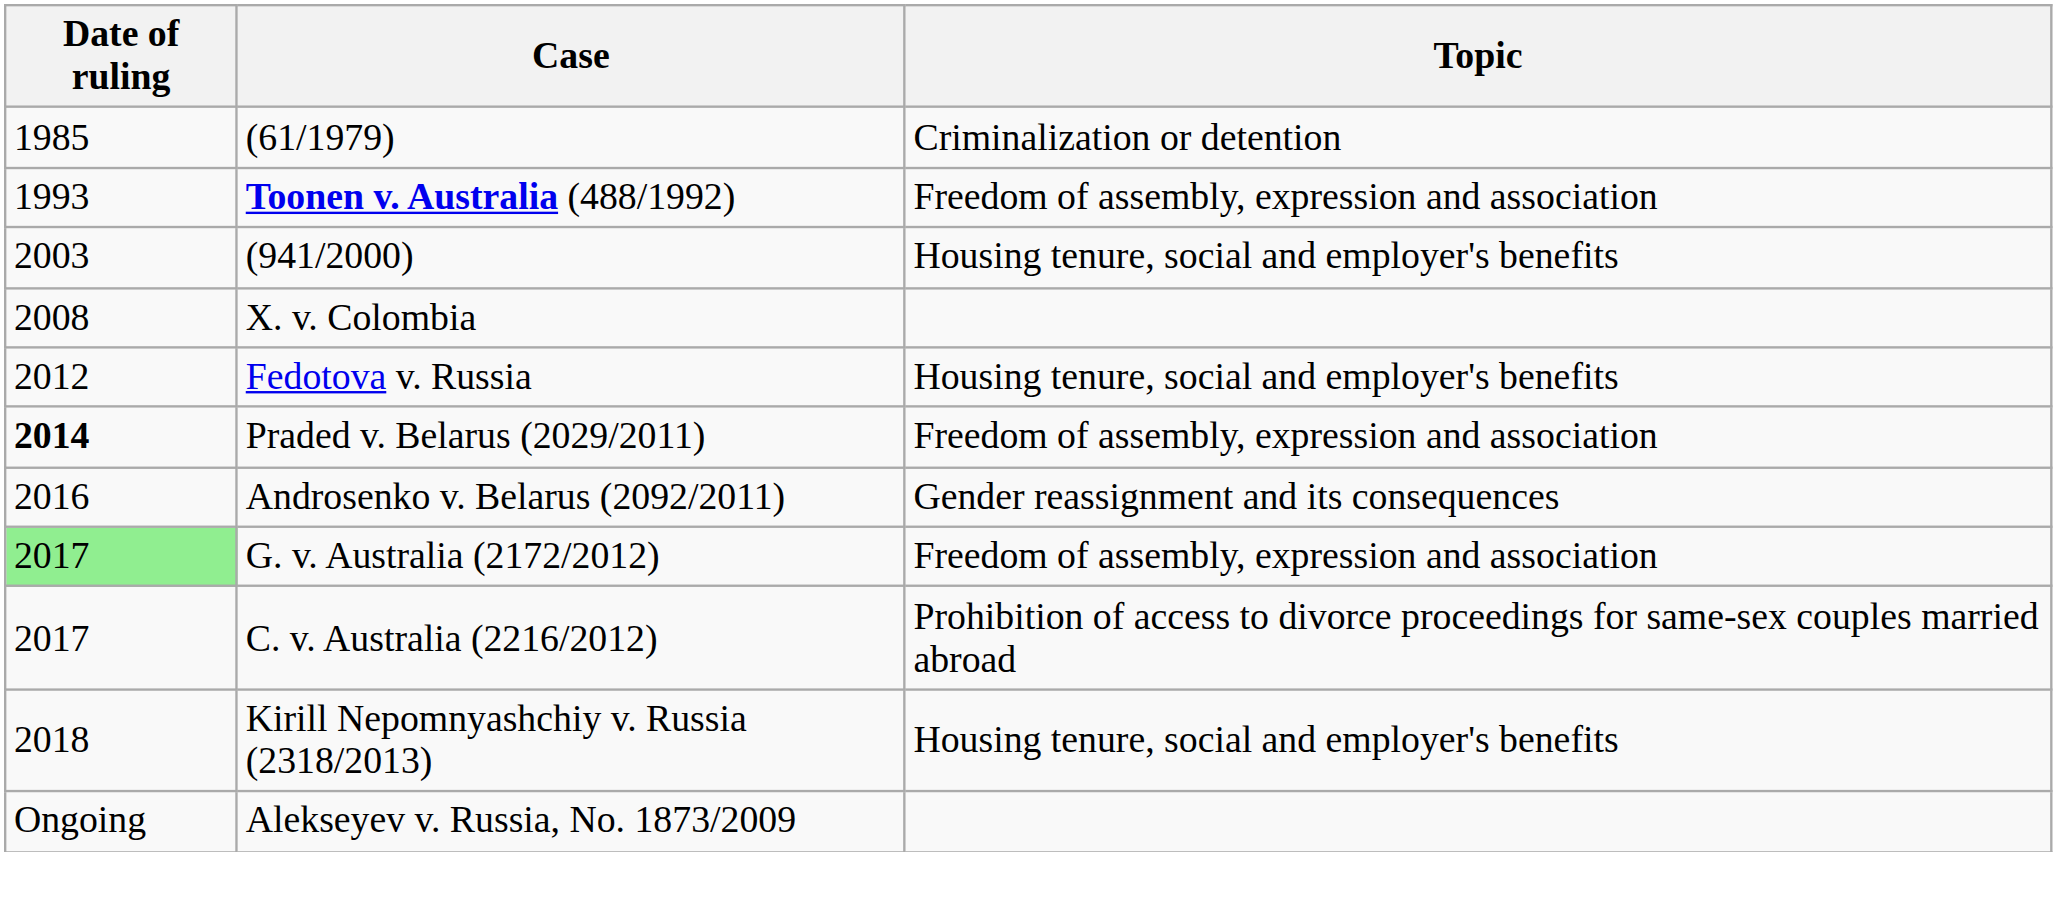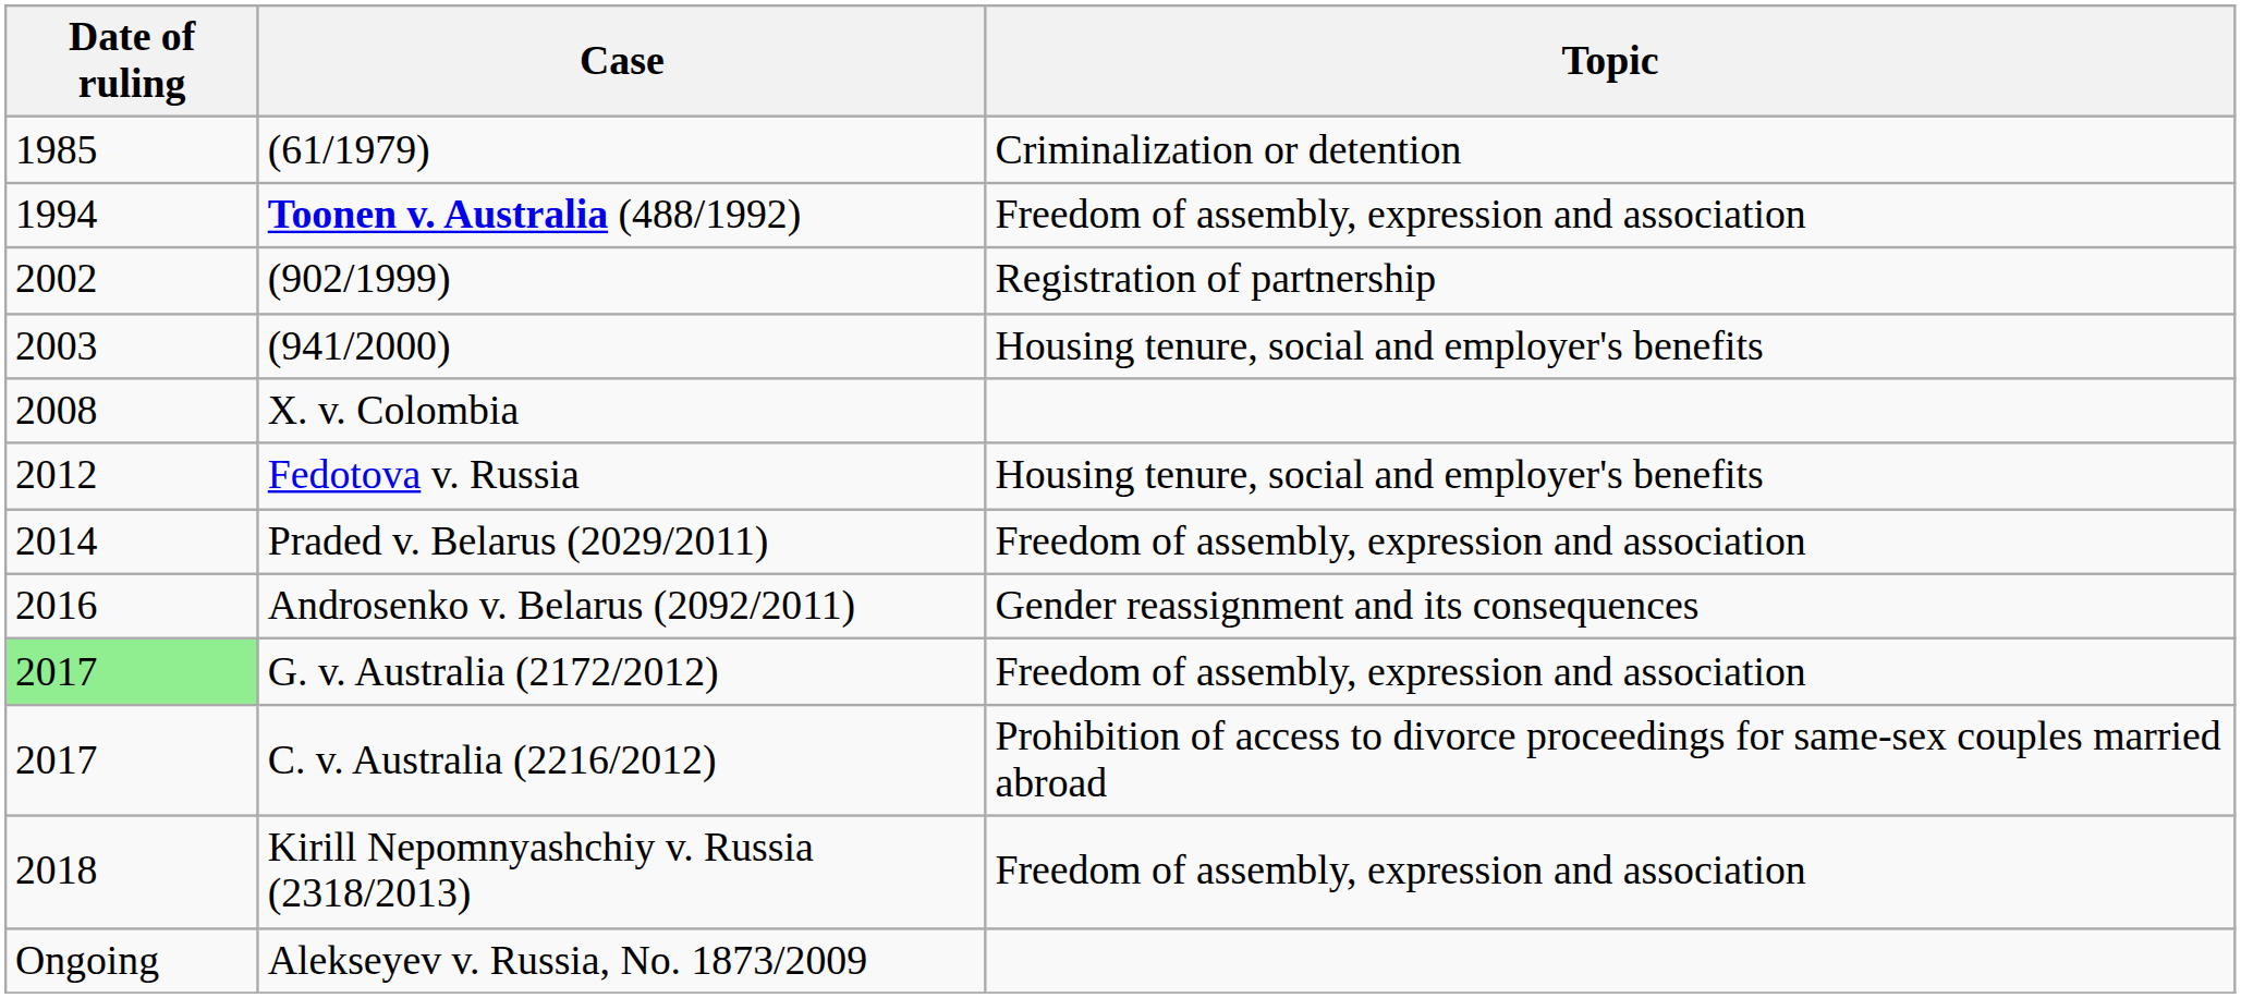Toonen v. Australia (488/1992) | Date of ruling: 1993 -> 1994
+ row: 2002 | (902/1999) | Registration of partnership
Praded v. Belarus (2029/2011) | Date of ruling: bold -> normal
Kirill Nepomnyashchiy v. Russia (2318/2013) | Topic: Housing tenure, social and employer's benefits -> Freedom of assembly, expression and association
